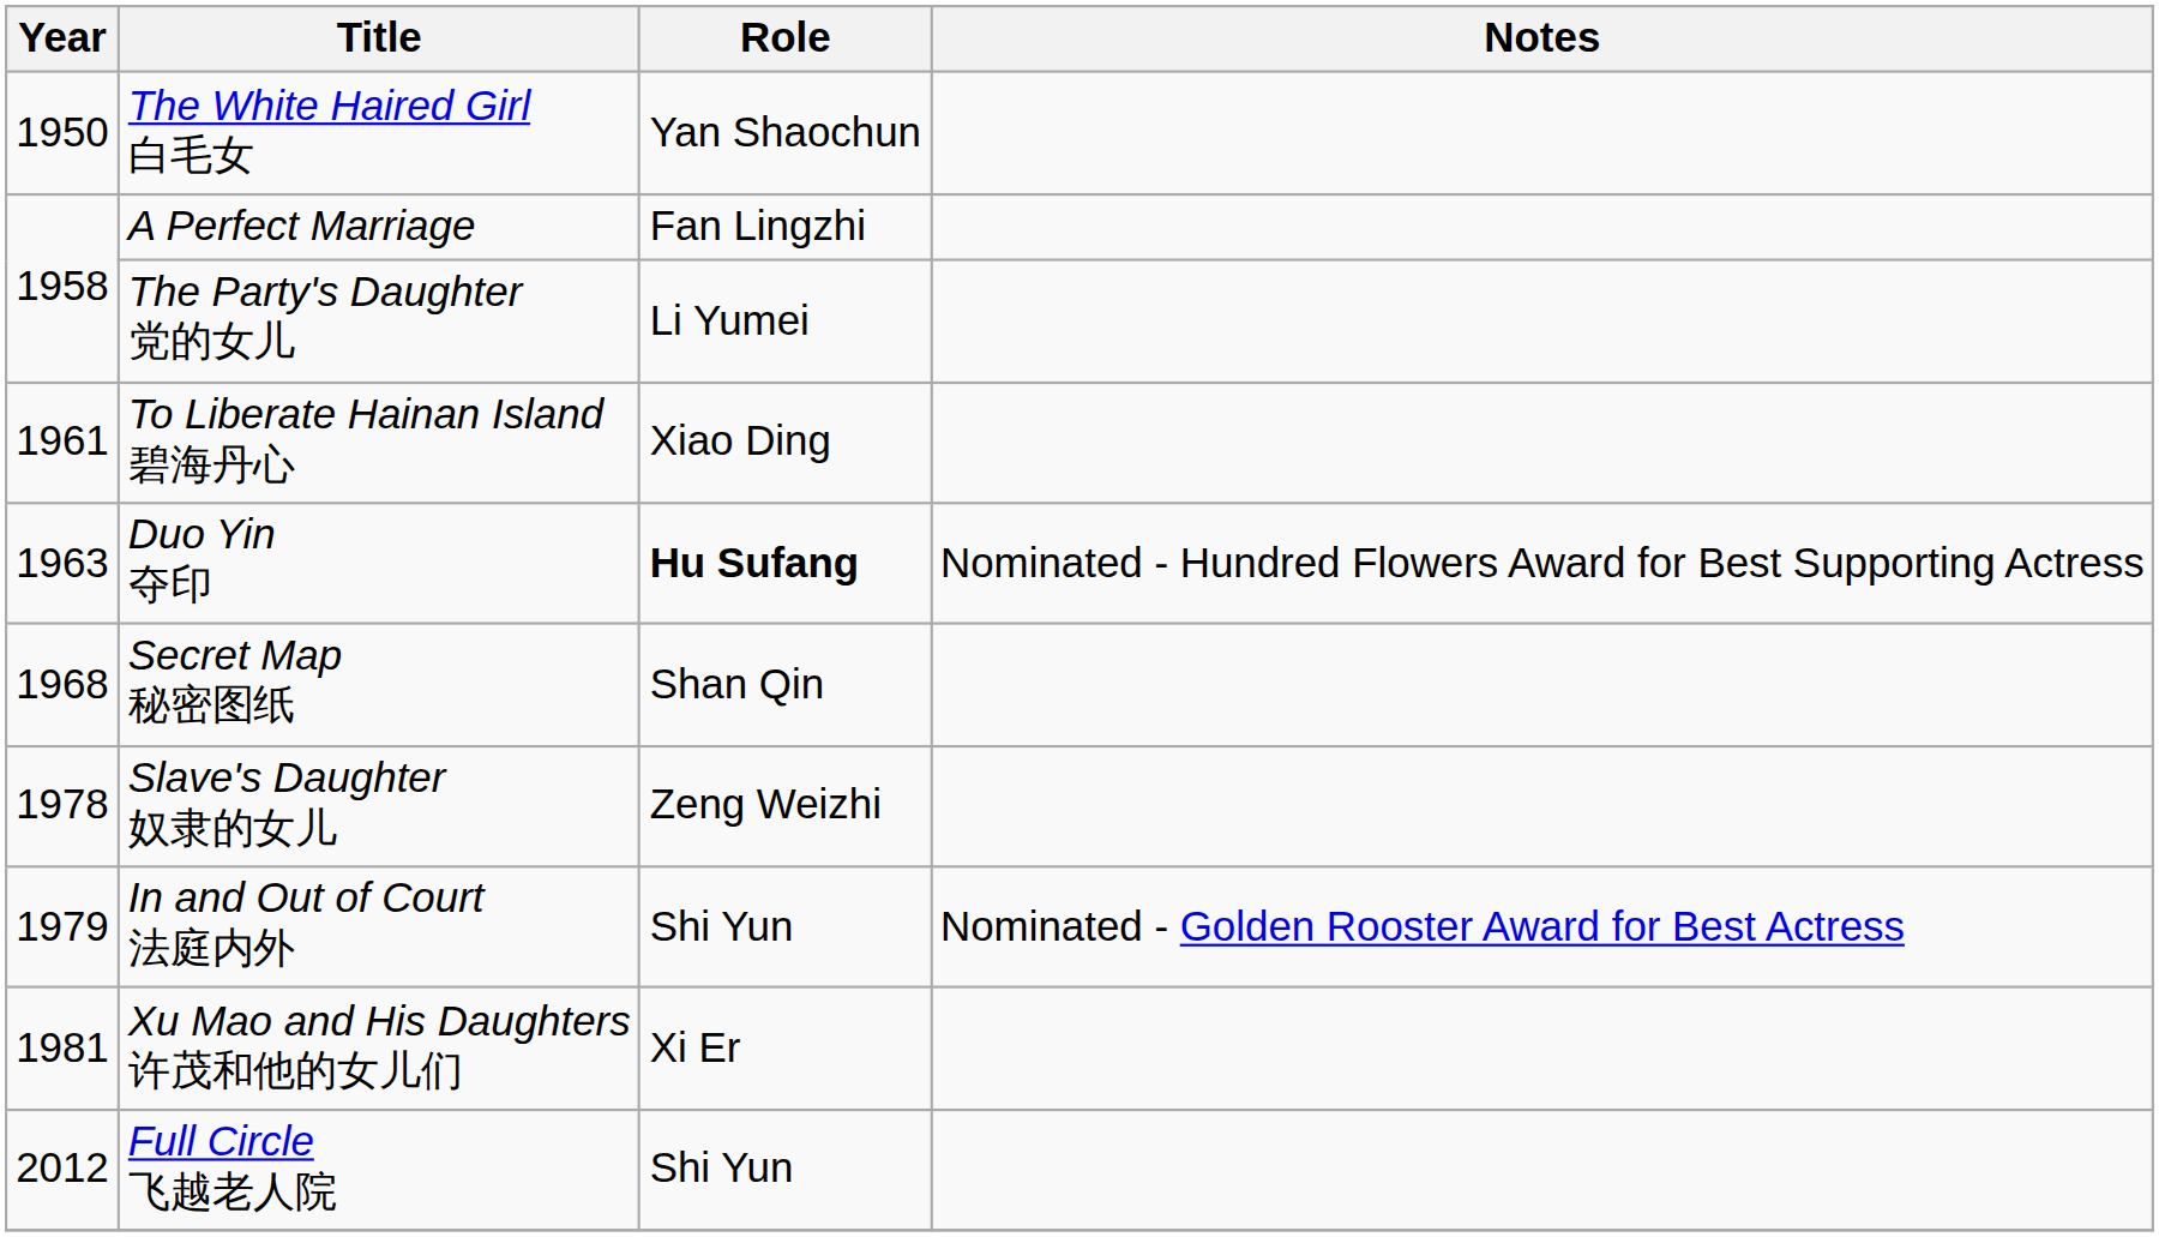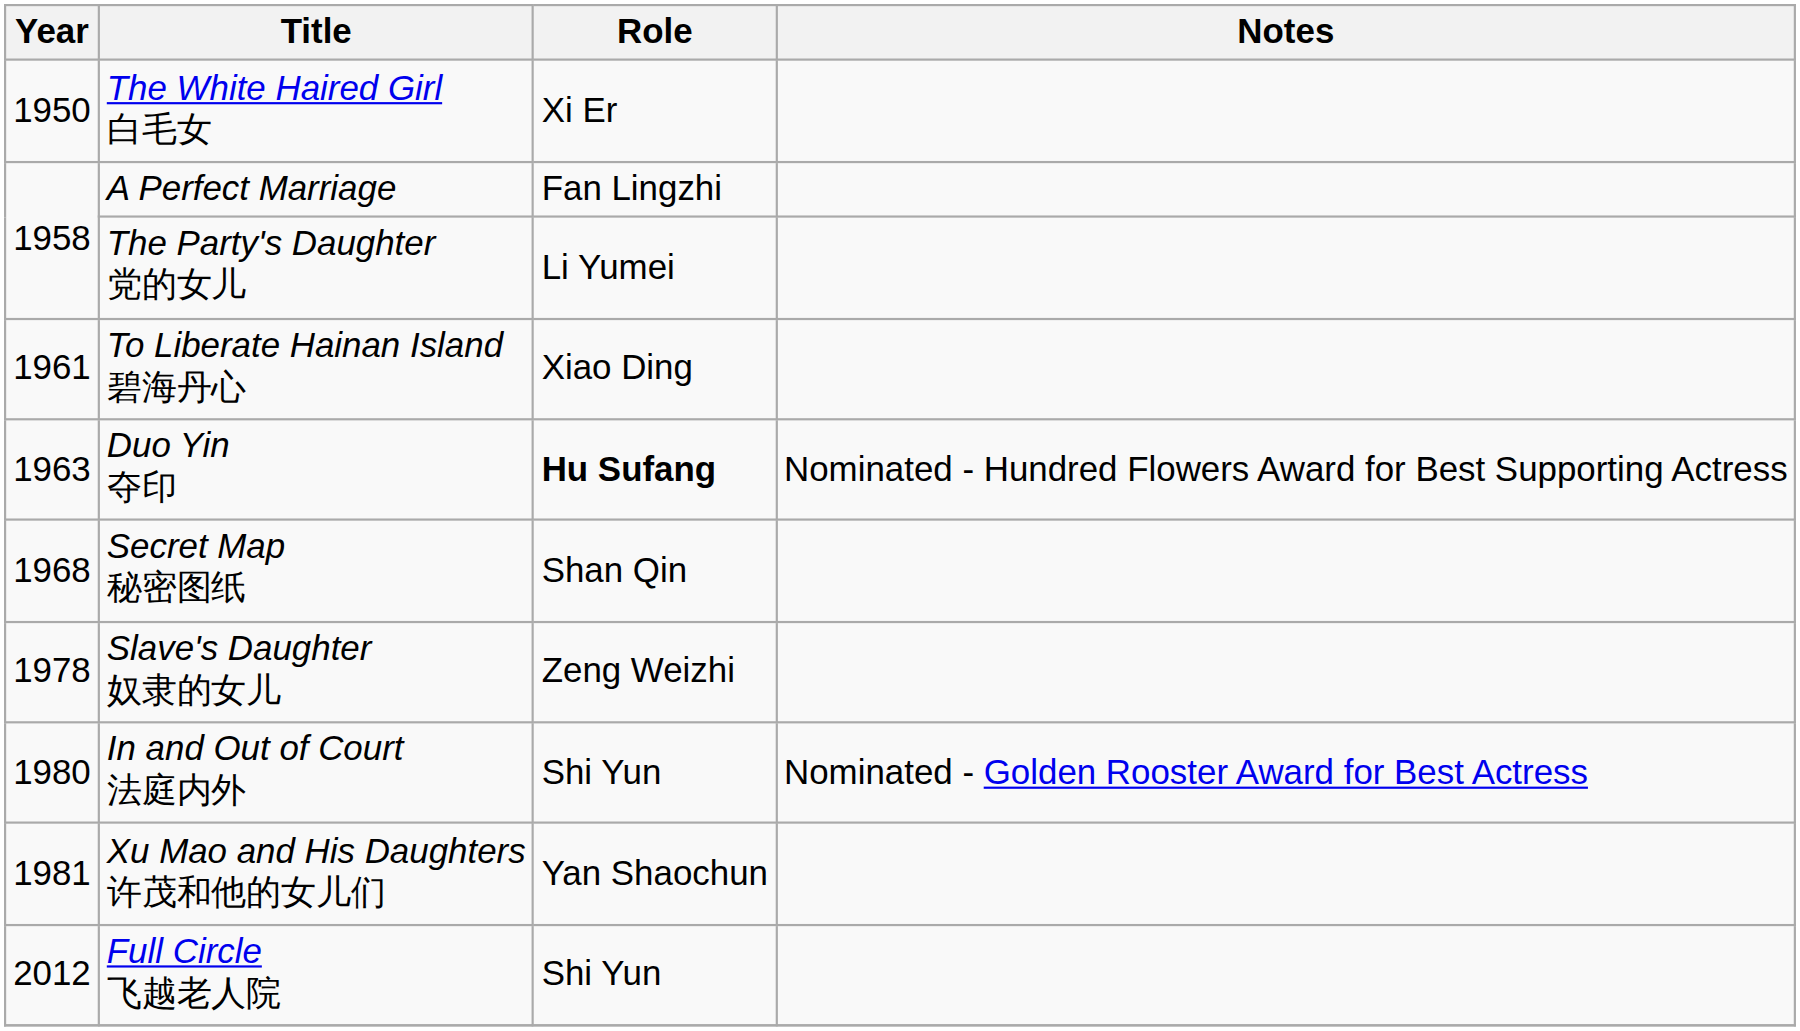The White Haired Girl 白毛女 | Role: Yan Shaochun -> Xi Er
In and Out of Court 法庭内外 | Year: 1979 -> 1980
Xu Mao and His Daughters 许茂和他的女儿们 | Role: Xi Er -> Yan Shaochun
